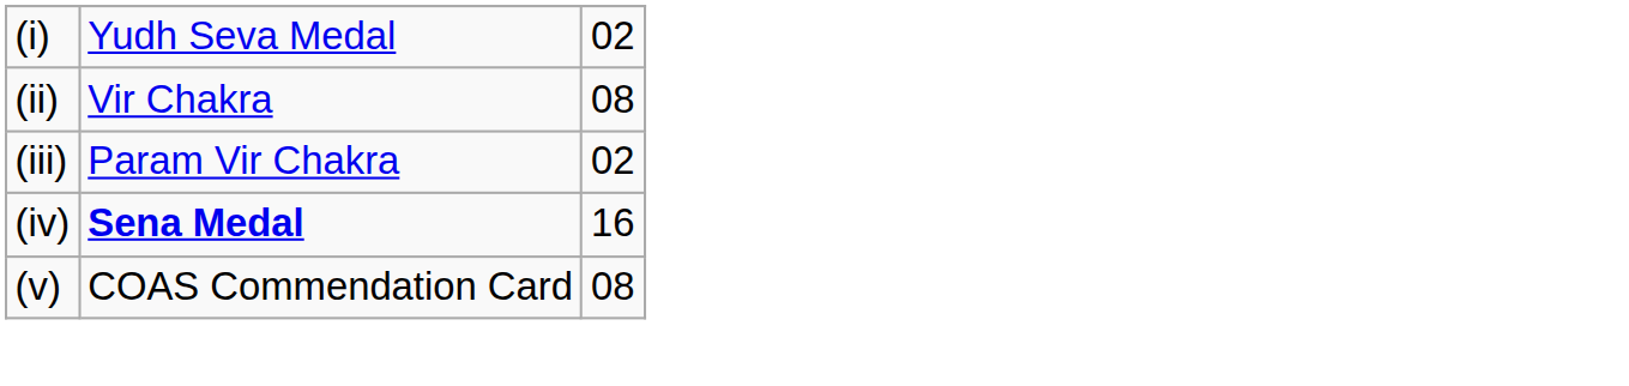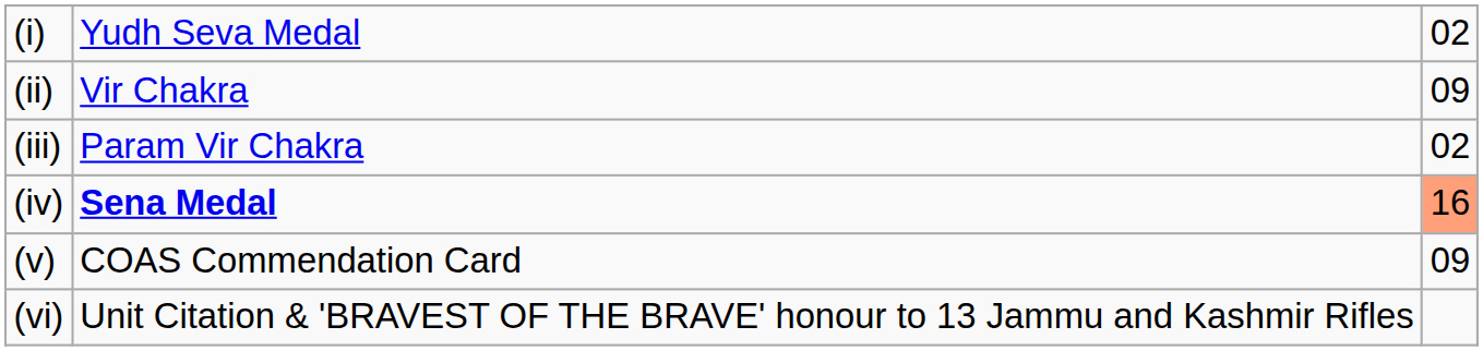(ii) | column 3: 08 -> 09
(iv) | column 3: no background -> lightsalmon background
(v) | column 3: 08 -> 09
+ row: (vi) | Unit Citation & 'BRAVEST OF THE BRAVE' honour to 13 Jammu and Kashmir Rifles
